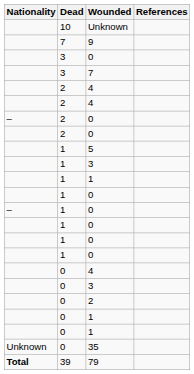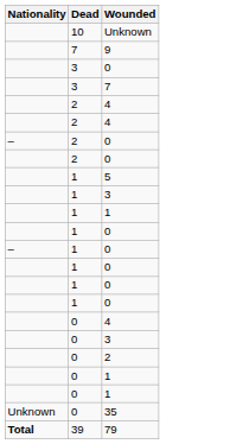- column: References
